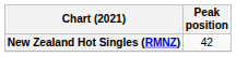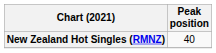New Zealand Hot Singles (RMNZ) | Peak position: 42 -> 40
